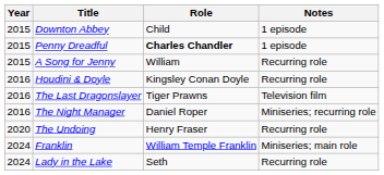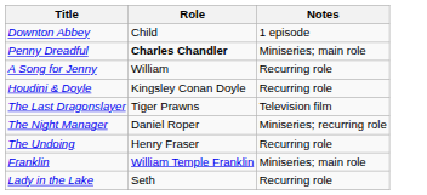- column: Year | 2015 | 2015 | 2015 | 2016 | 2016 | 2016 | 2020 | 2024 | 2024
Penny Dreadful | Notes: 1 episode -> Miniseries; main role
